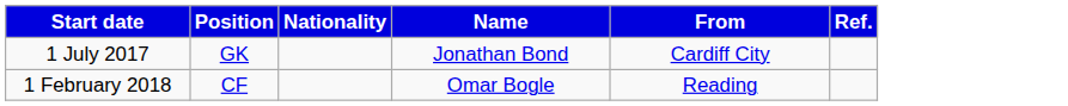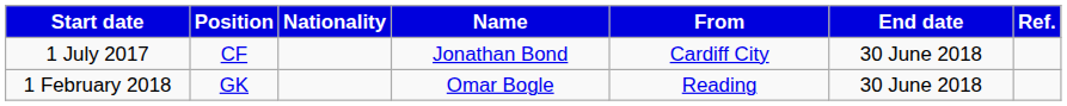+ column: End date | 30 June 2018 | 30 June 2018
1 July 2017 | Position: GK -> CF
1 February 2018 | Position: CF -> GK
